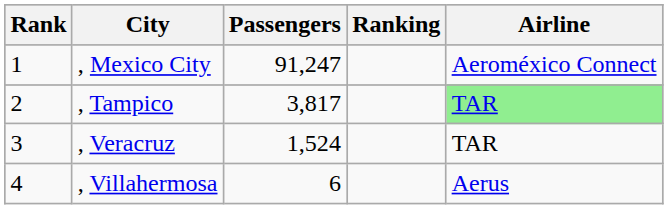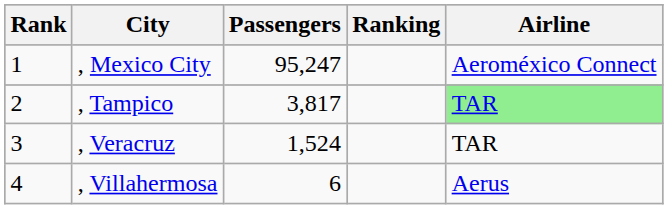, Mexico City | Passengers: 91,247 -> 95,247
